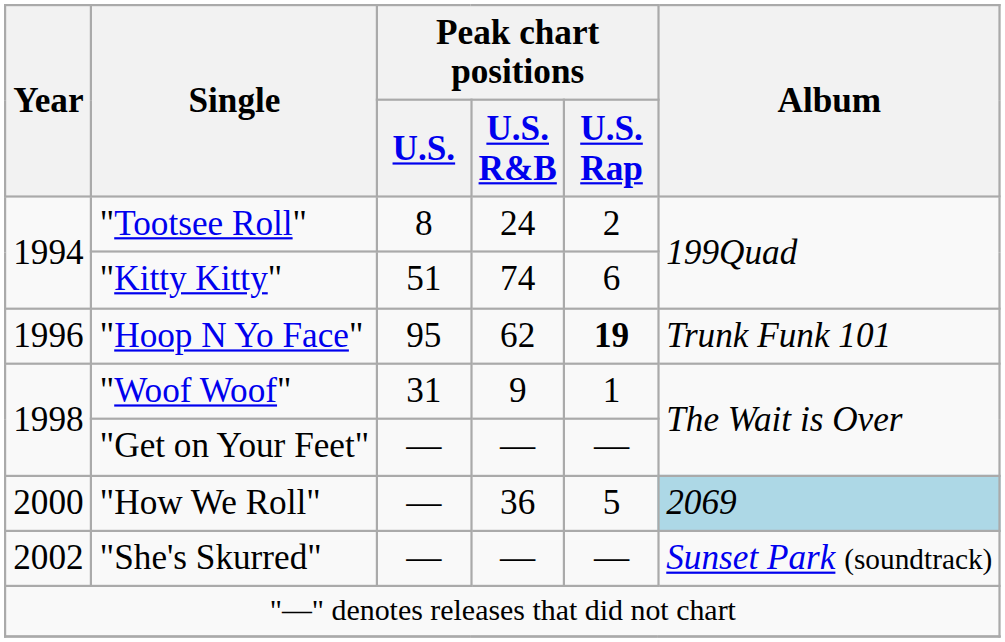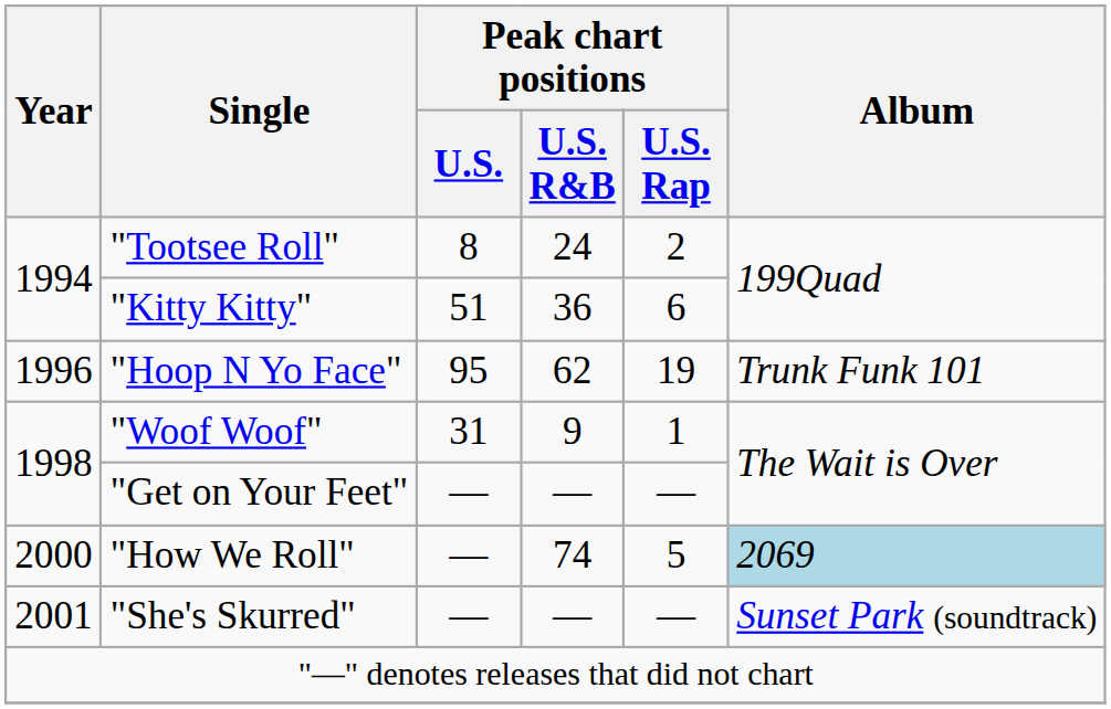"Kitty Kitty" | Peak chart positions / U.S. R&B: 74 -> 36
"Hoop N Yo Face" | Peak chart positions / U.S. Rap: bold -> normal
"How We Roll" | Peak chart positions / U.S. R&B: 36 -> 74
"She's Skurred" | Year: 2002 -> 2001
